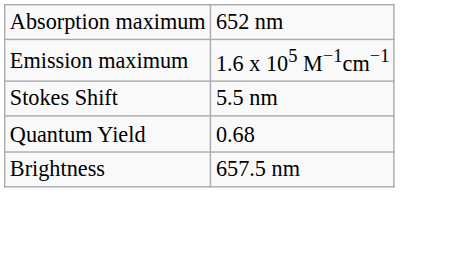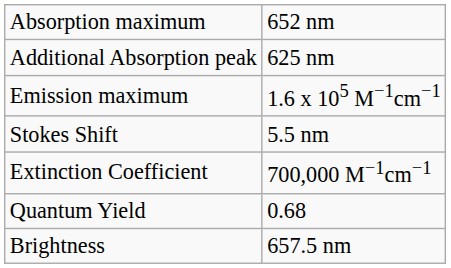+ row: Additional Absorption peak | 625 nm
+ row: Extinction Coefficient | 700,000 M−1cm−1
